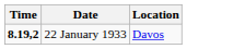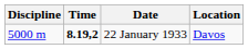+ column: Discipline | 5000 m
